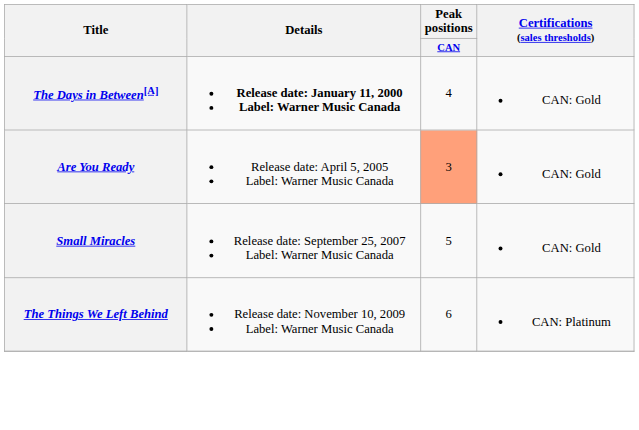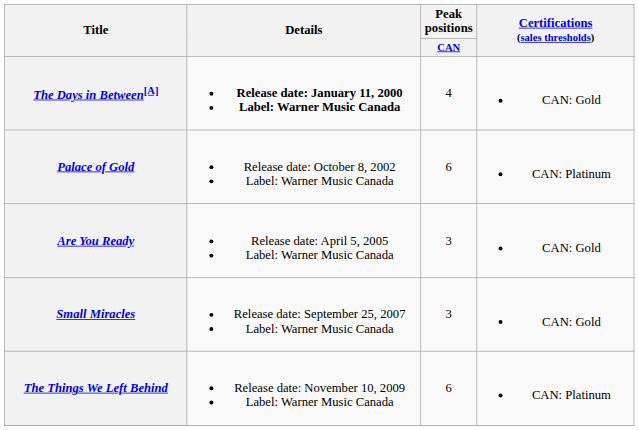+ row: Palace of Gold | Release date: October 8, 2002 Label: Warner Music Canada | 6 | CAN: Platinum
Are You Ready | Peak positions / CAN: lightsalmon background -> no background
Small Miracles | Peak positions / CAN: 5 -> 3
